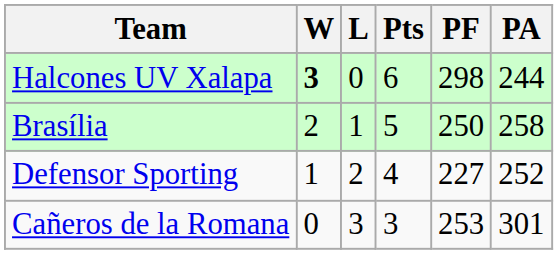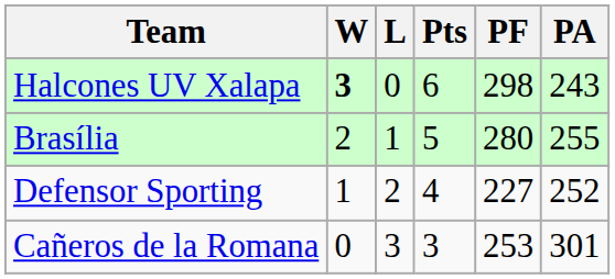Halcones UV Xalapa | PA: 244 -> 243
Brasília | PF: 250 -> 280
Brasília | PA: 258 -> 255
